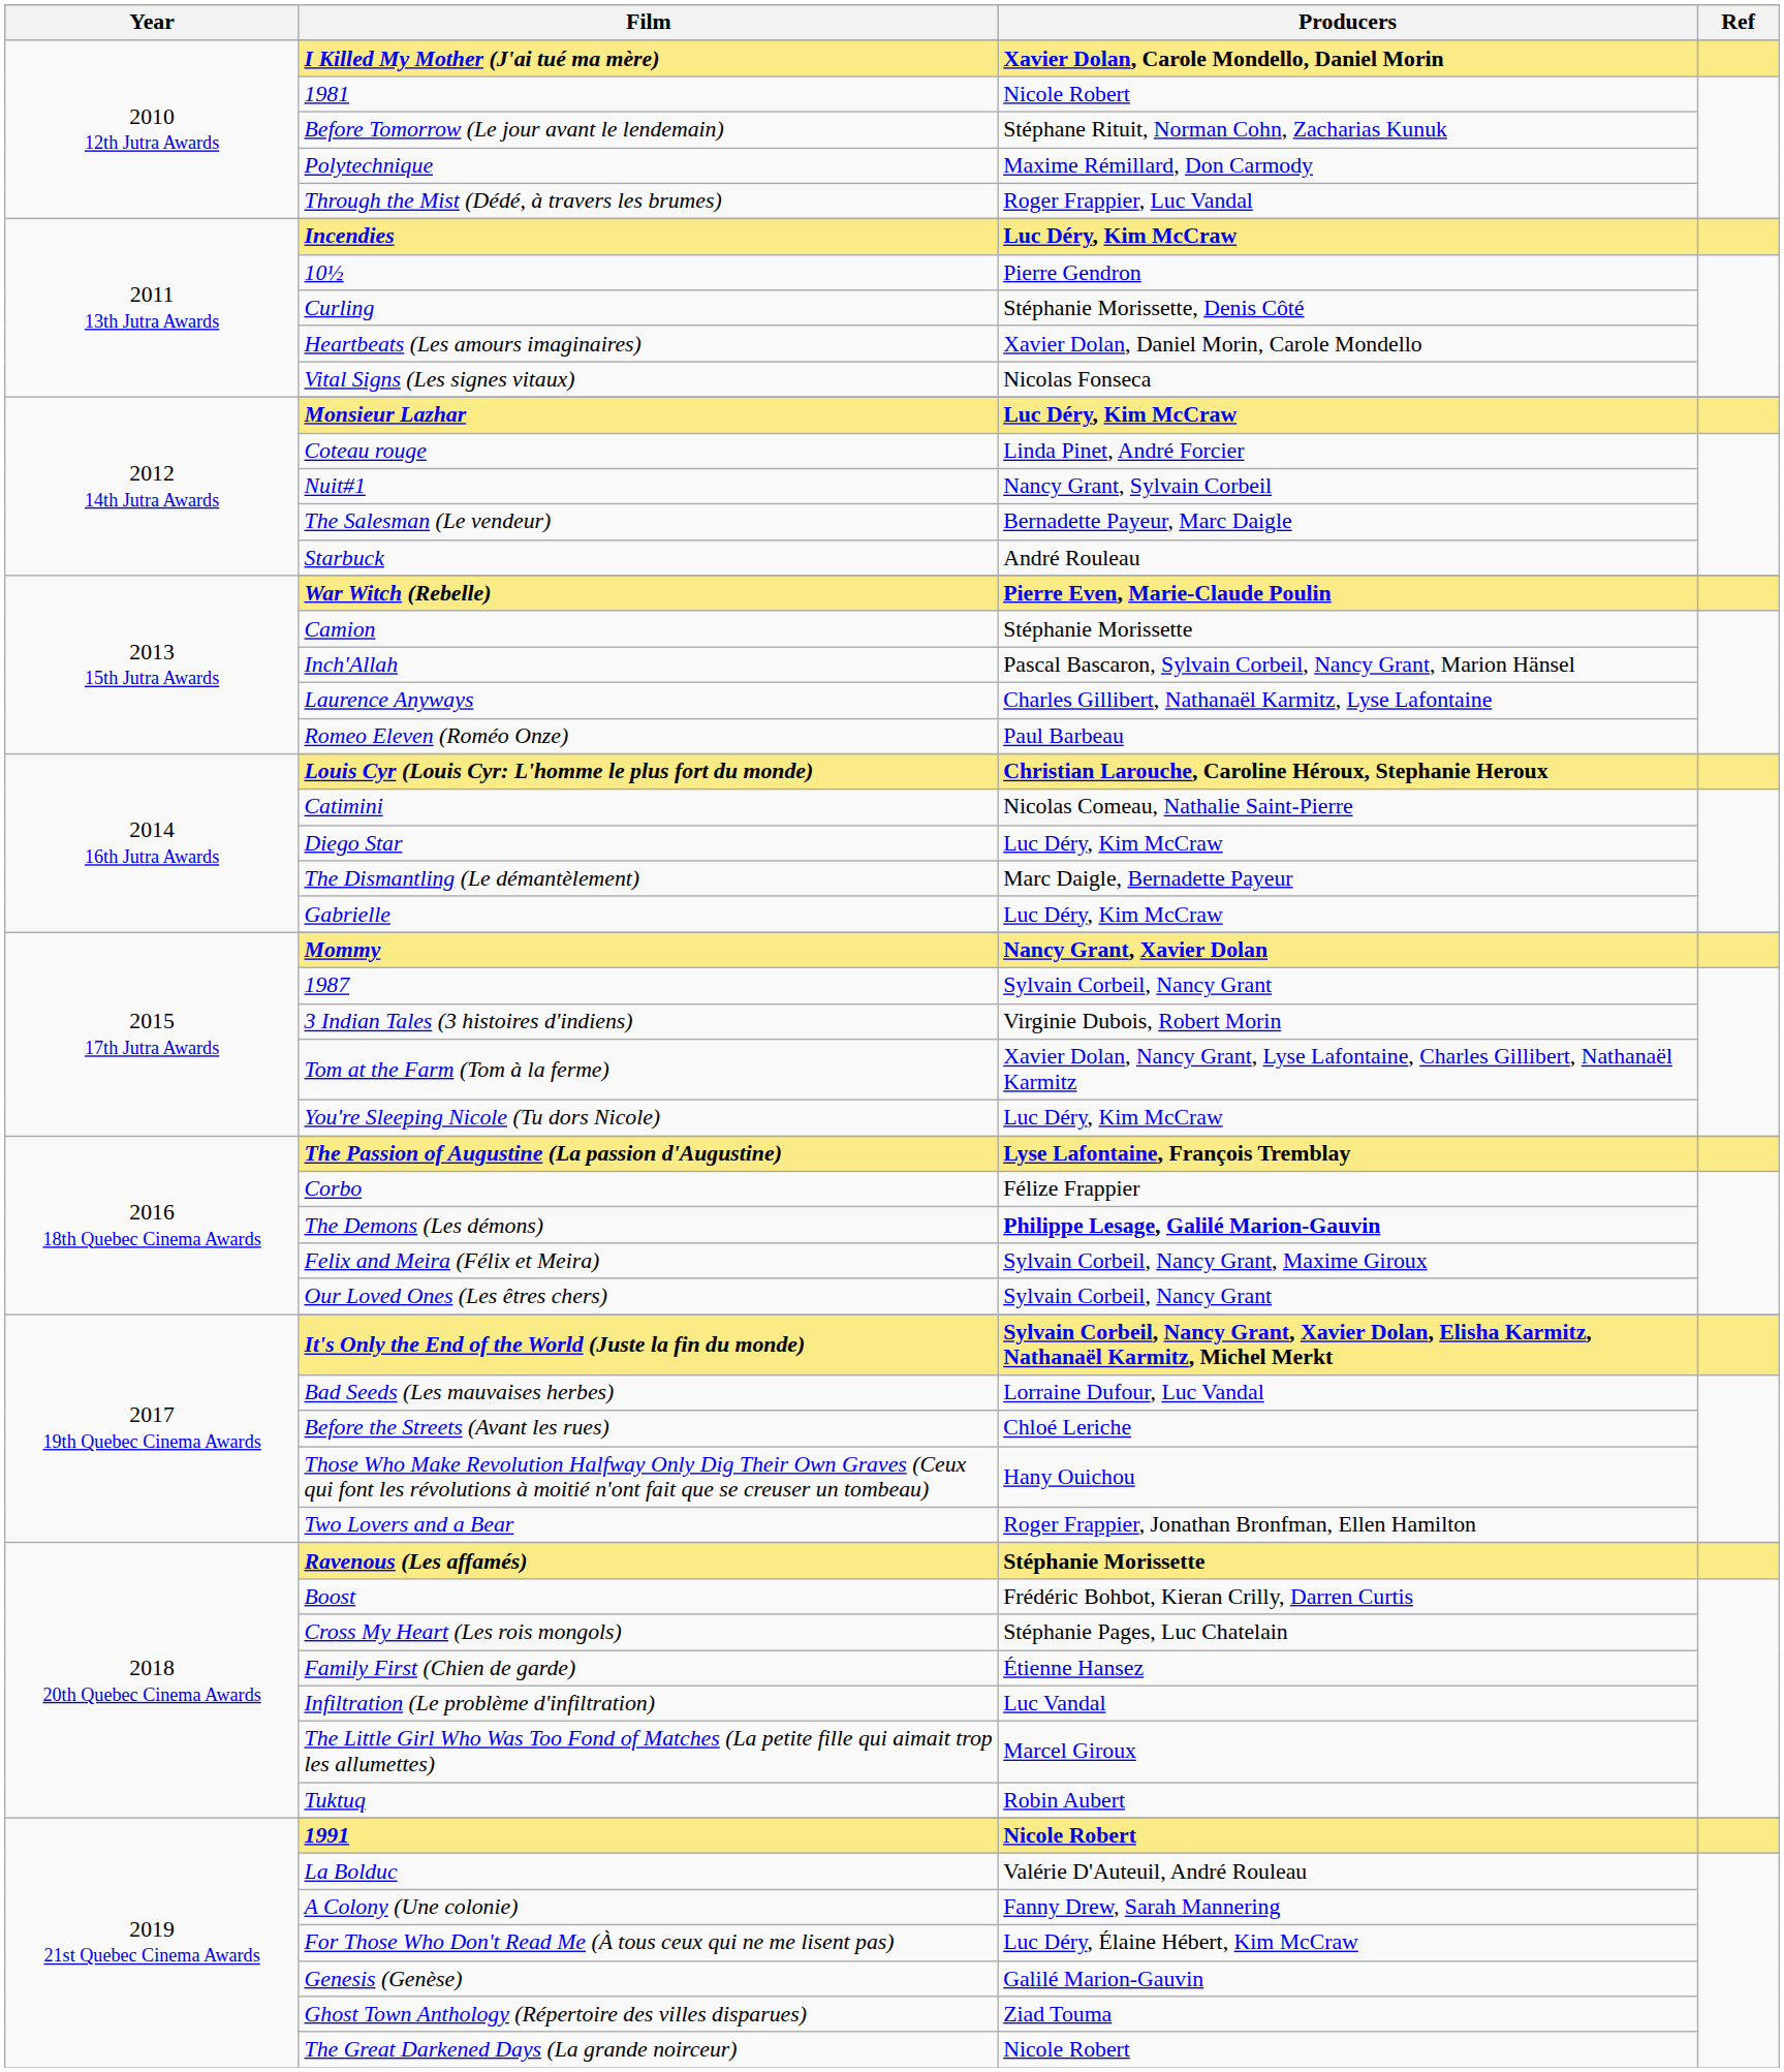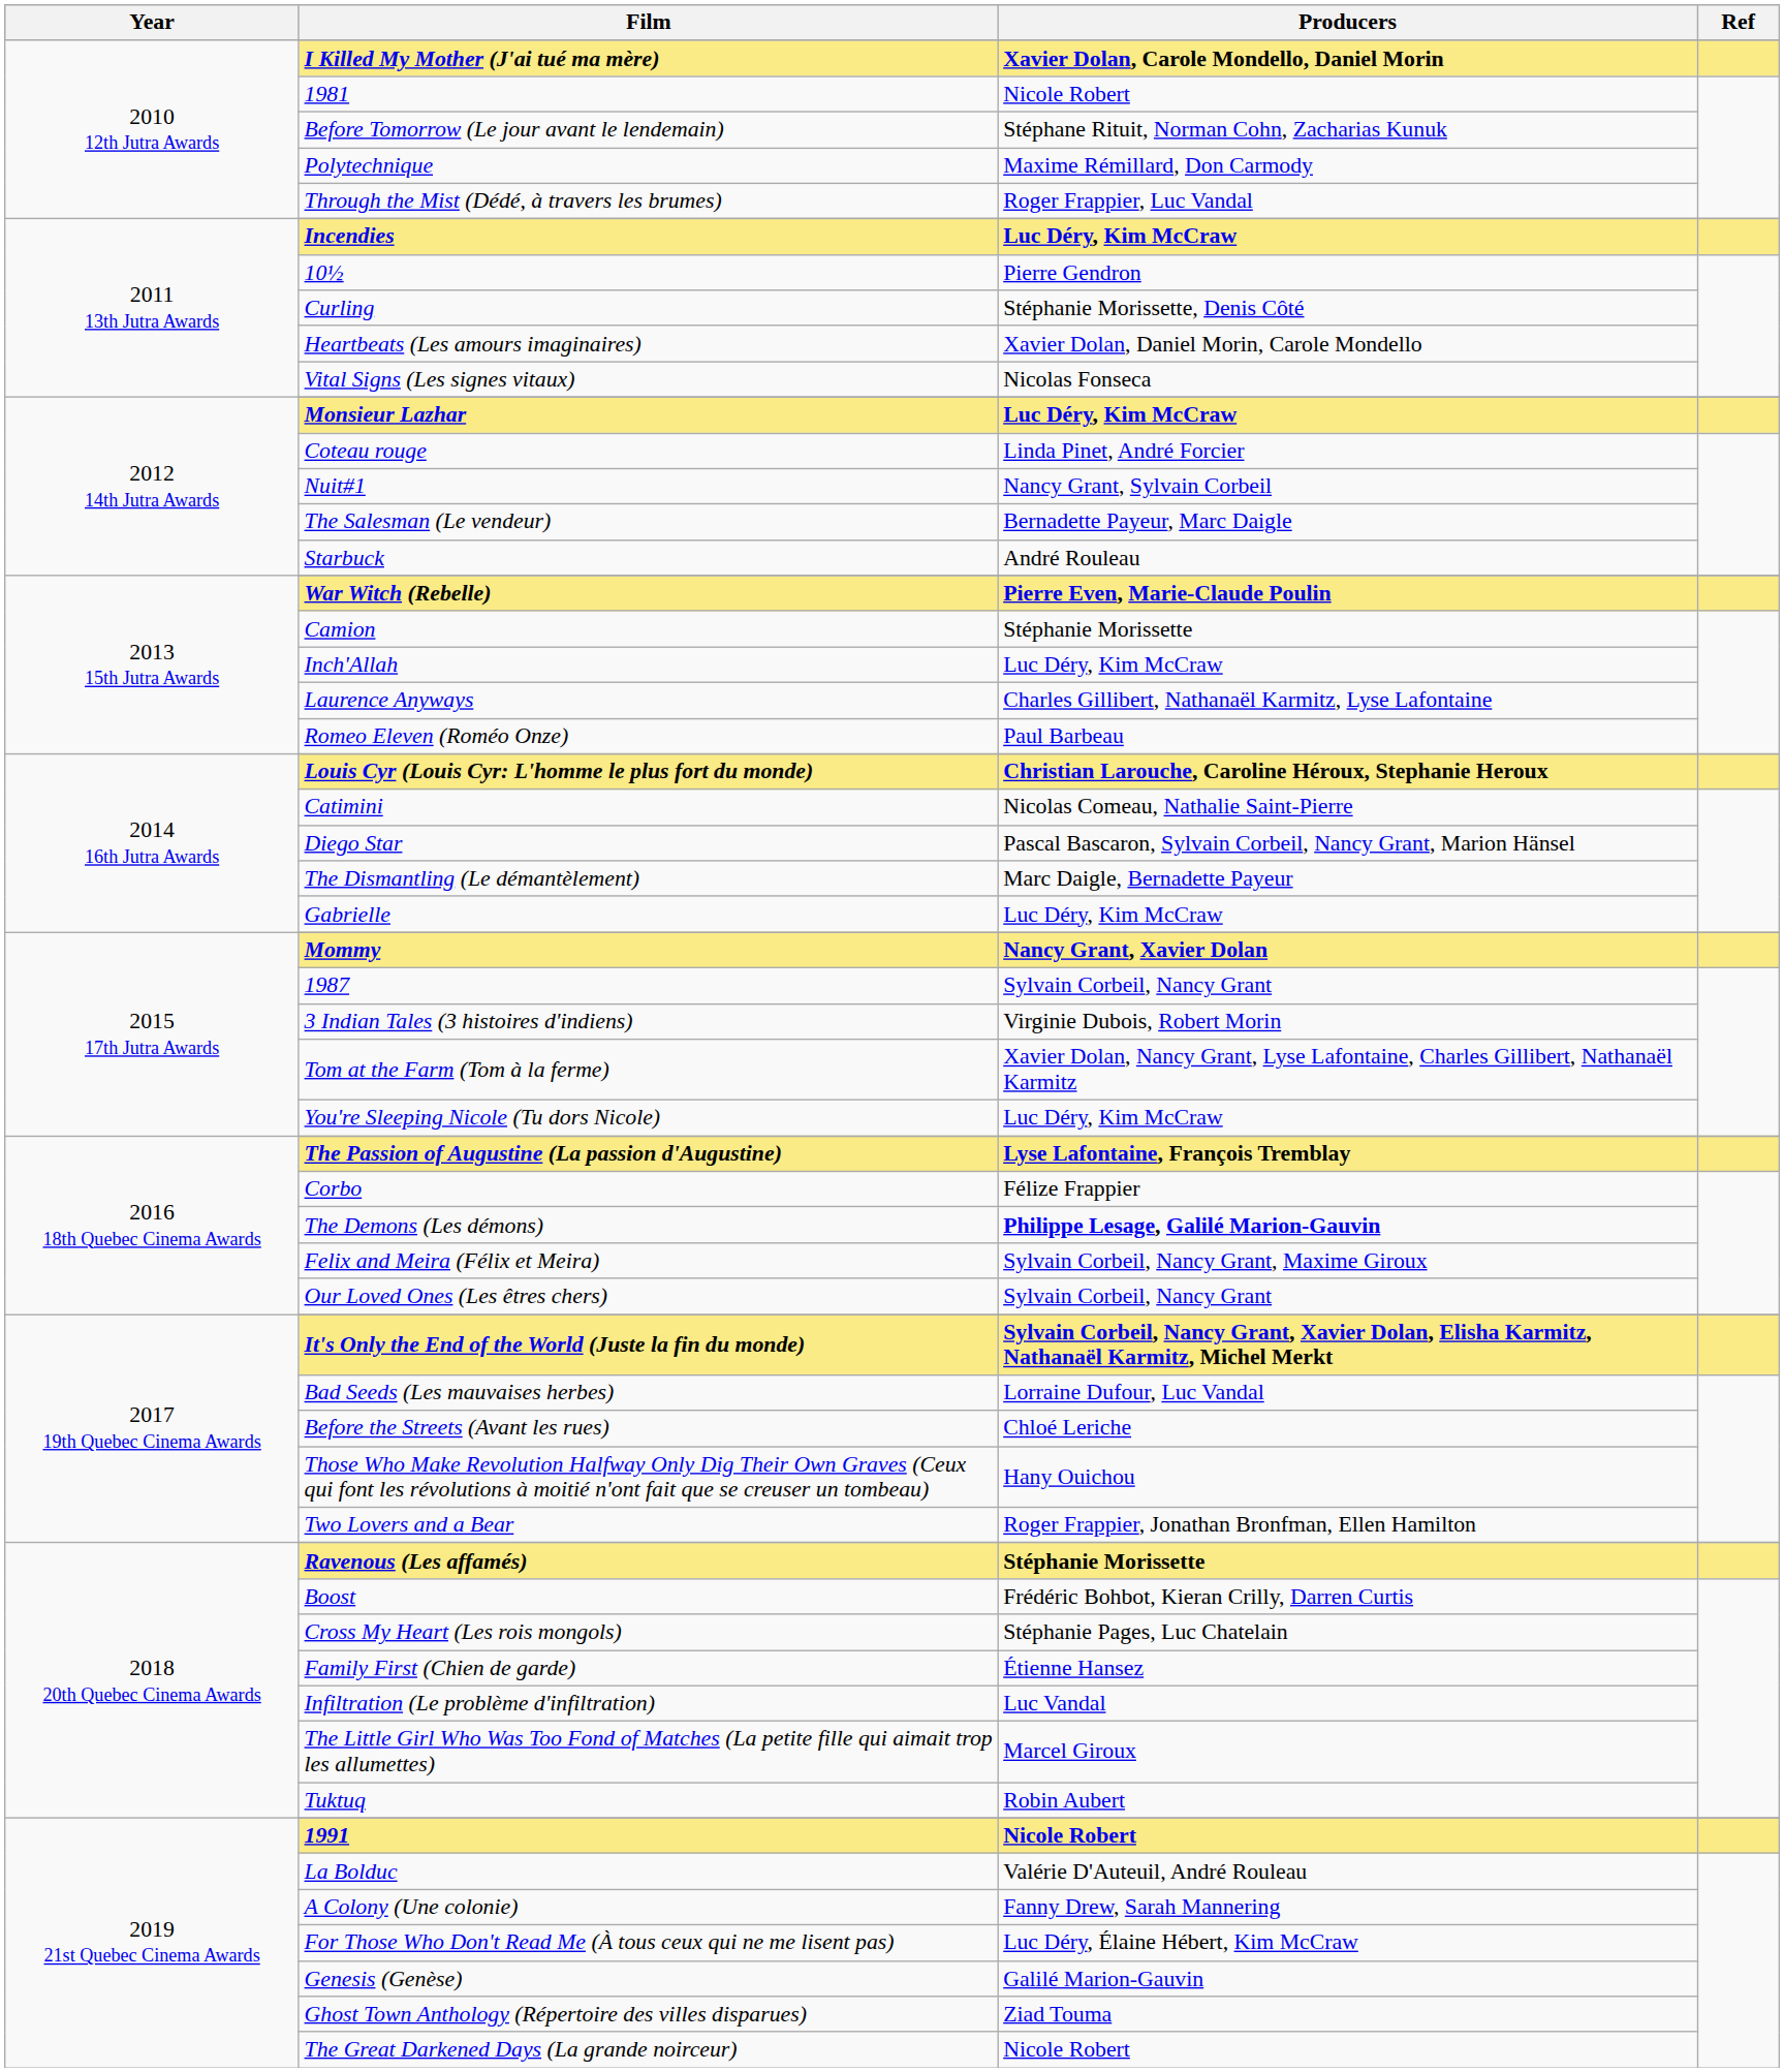Inch'Allah | Producers: Pascal Bascaron, Sylvain Corbeil, Nancy Grant, Marion Hänsel -> Luc Déry, Kim McCraw
Diego Star | Producers: Luc Déry, Kim McCraw -> Pascal Bascaron, Sylvain Corbeil, Nancy Grant, Marion Hänsel
